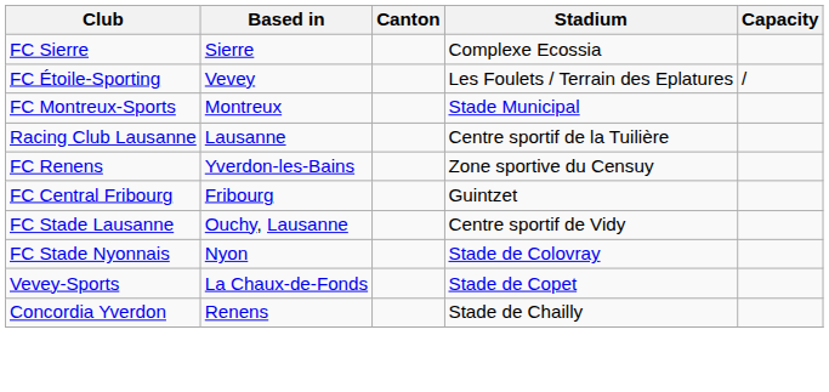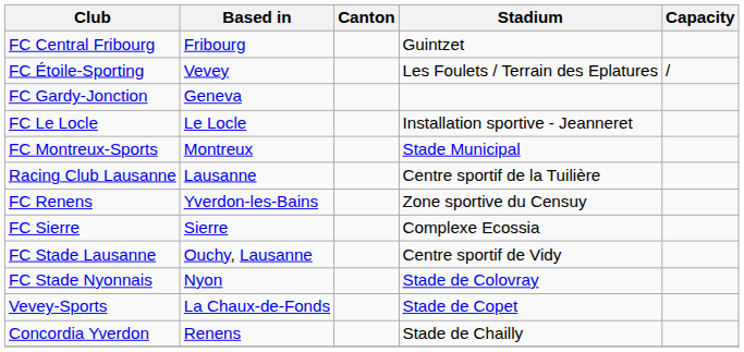rows swapped: FC Central Fribourg <-> FC Sierre
+ row: FC Gardy-Jonction | Geneva
+ row: FC Le Locle | Le Locle | Installation sportive - Jeanneret
